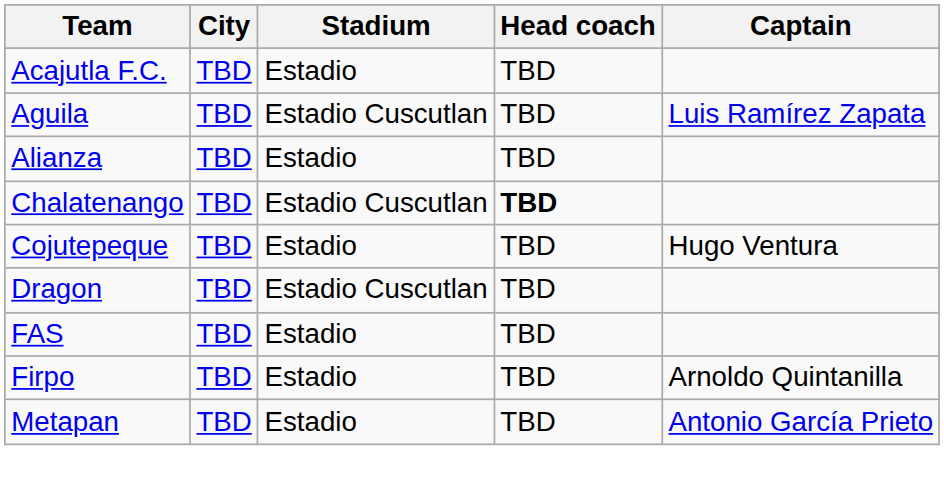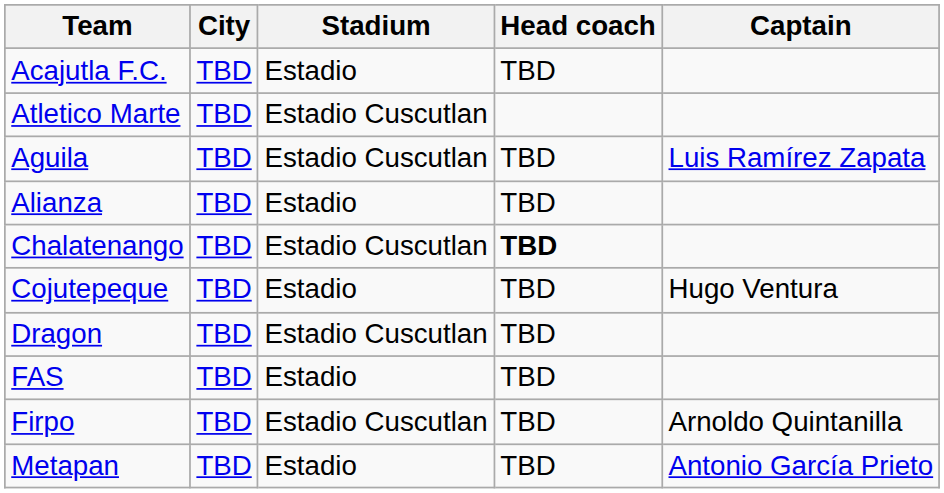+ row: Atletico Marte | TBD | Estadio Cuscutlan
Firpo | Stadium: Estadio -> Estadio Cuscutlan
